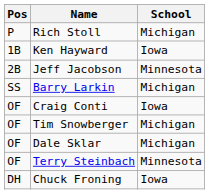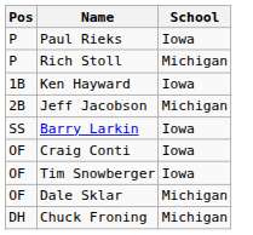+ row: P | Paul Rieks | Iowa
Jeff Jacobson | School: Minnesota -> Michigan
Barry Larkin | School: Michigan -> Iowa
Tim Snowberger | School: Michigan -> Iowa
- row: OF | Terry Steinbach | Minnesota
Chuck Froning | School: Iowa -> Michigan
